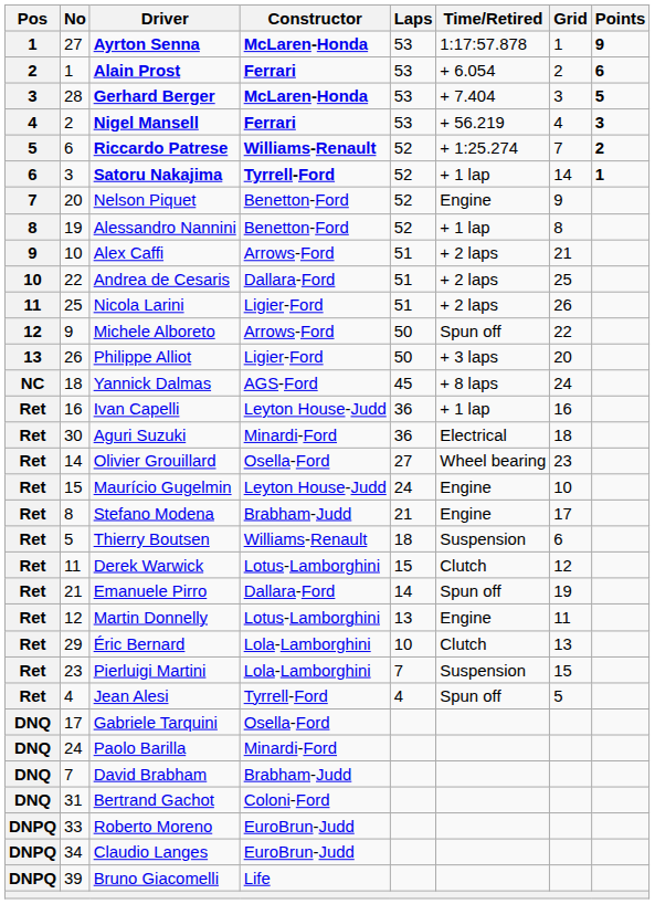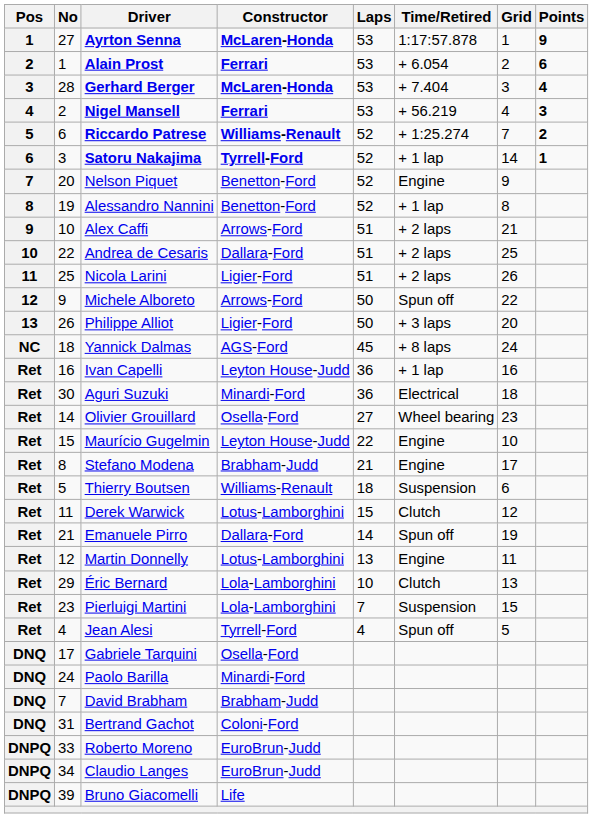Gerhard Berger | Points: 5 -> 4
Maurício Gugelmin | Laps: 24 -> 22
